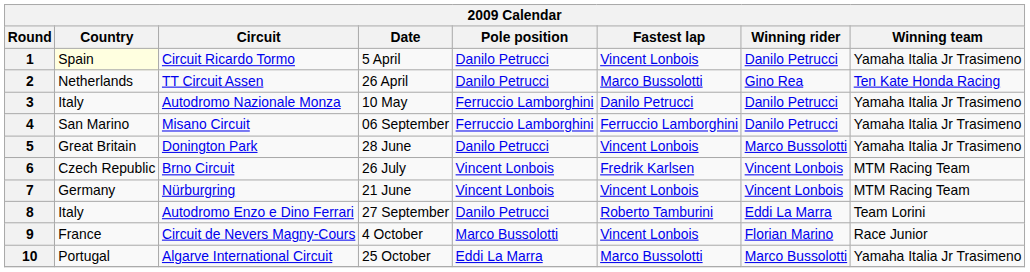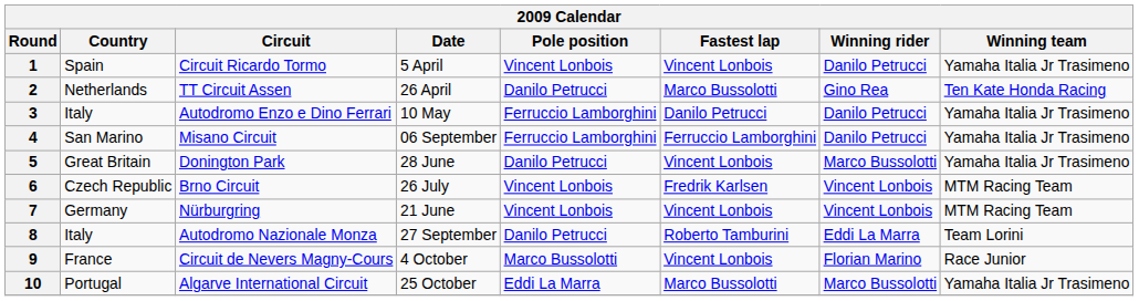1 | Country: lightyellow background -> no background
1 | Pole position: Danilo Petrucci -> Vincent Lonbois
3 | Circuit: Autodromo Nazionale Monza -> Autodromo Enzo e Dino Ferrari
8 | Circuit: Autodromo Enzo e Dino Ferrari -> Autodromo Nazionale Monza
